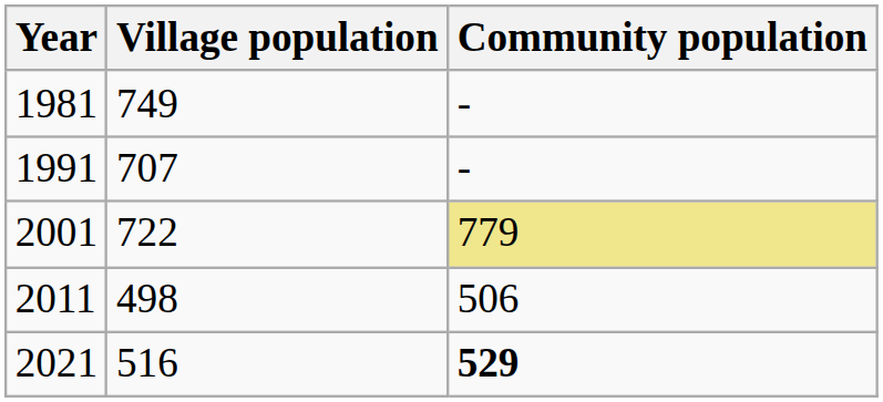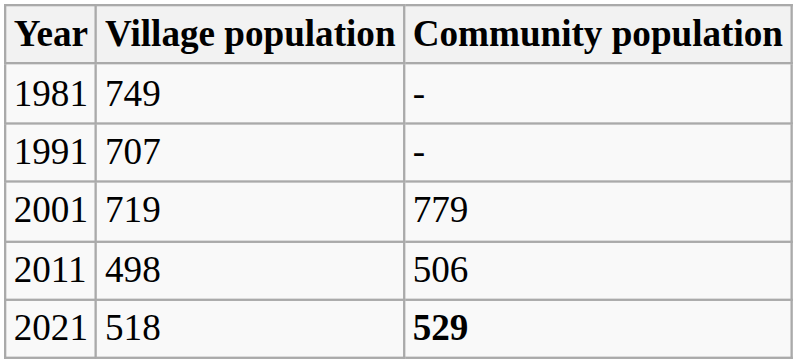2001 | Village population: 722 -> 719
2001 | Community population: khaki background -> no background
2021 | Village population: 516 -> 518
